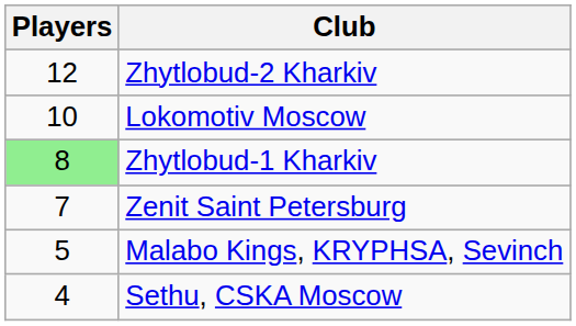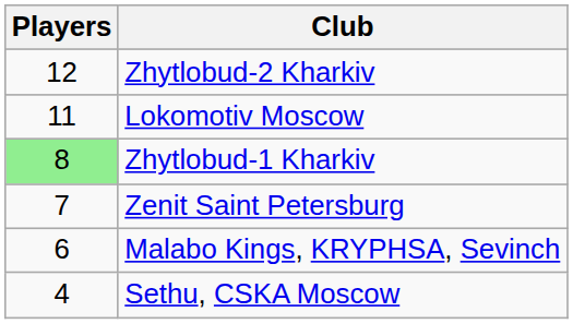Lokomotiv Moscow | Players: 10 -> 11
Malabo Kings, KRYPHSA, Sevinch | Players: 5 -> 6
